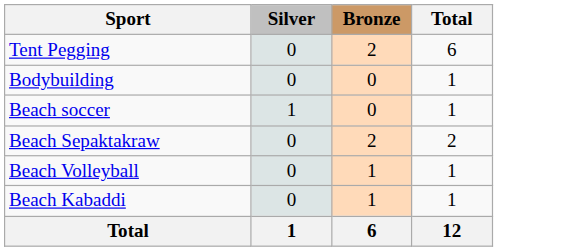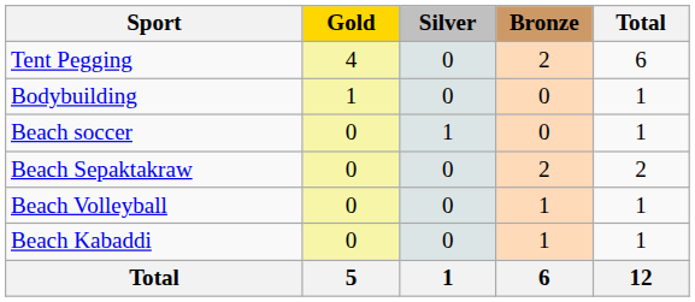+ column: Gold | 4 | 1 | 0 | 0 | 0 | 0 | 5
